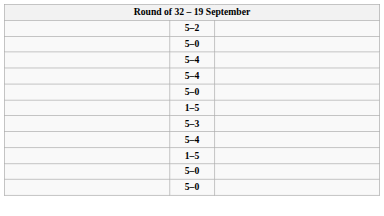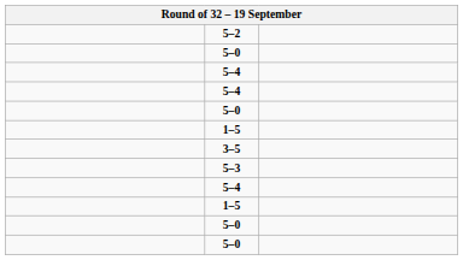+ row: 3–5
